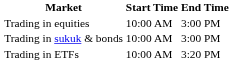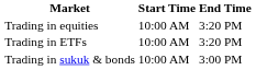Trading in equities | End Time: 3:00 PM -> 3:20 PM
rows swapped: Trading in ETFs <-> Trading in sukuk & bonds
